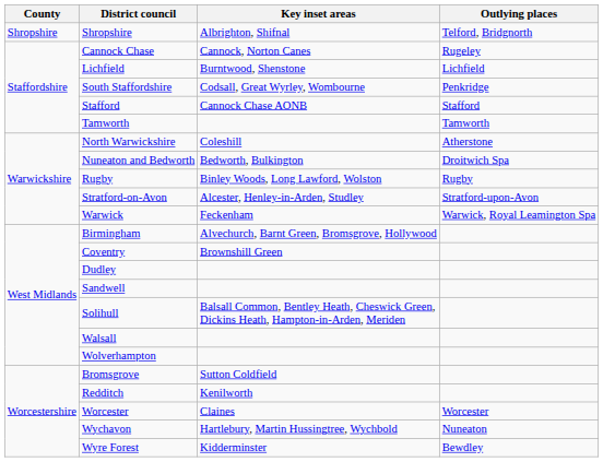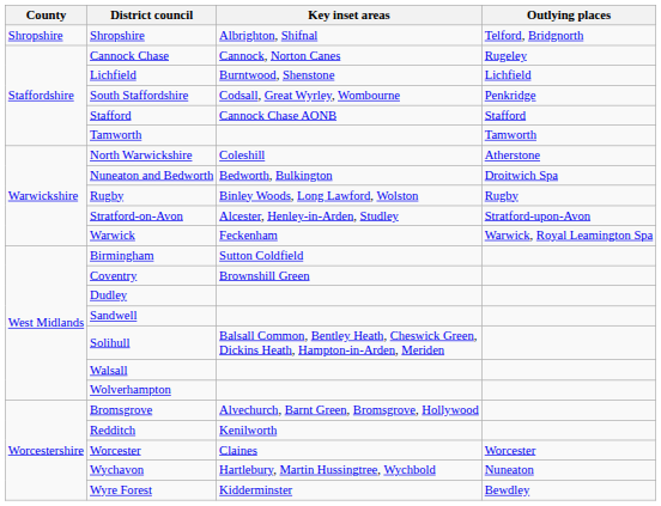Birmingham | Key inset areas: Alvechurch, Barnt Green, Bromsgrove, Hollywood -> Sutton Coldfield
Bromsgrove | Key inset areas: Sutton Coldfield -> Alvechurch, Barnt Green, Bromsgrove, Hollywood
